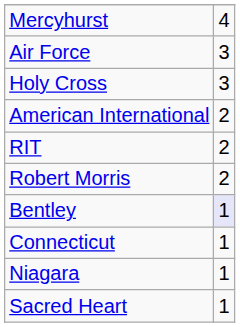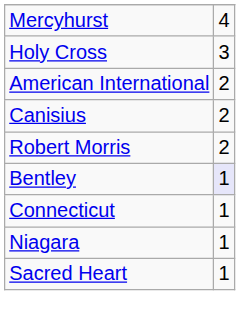- row: Air Force | 3
+ row: Canisius | 2
- row: RIT | 2
